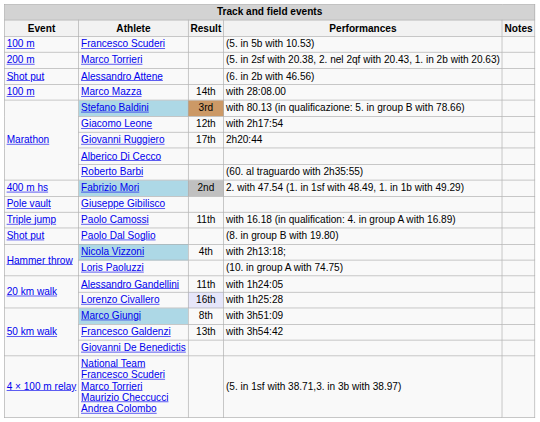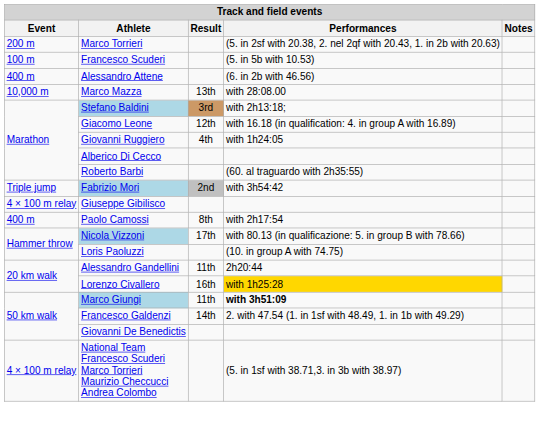rows swapped: Francesco Scuderi <-> Marco Torrieri
Alessandro Attene | Event: Shot put -> 400 m
Marco Mazza | Event: 100 m -> 10,000 m
Marco Mazza | Result: 14th -> 13th
Stefano Baldini | Performances: with 80.13 (in qualificazione: 5. in group B with 78.66) -> with 2h13:18;
Giacomo Leone | Performances: with 2h17:54 -> with 16.18 (in qualification: 4. in group A with 16.89)
Giovanni Ruggiero | Result: 17th -> 4th
Giovanni Ruggiero | Performances: 2h20:44 -> with 1h24:05
Fabrizio Mori | Event: 400 m hs -> Triple jump
Fabrizio Mori | Performances: 2. with 47.54 (1. in 1sf with 48.49, 1. in 1b with 49.29) -> with 3h54:42
Giuseppe Gibilisco | Event: Pole vault -> 4 × 100 m relay
Paolo Camossi | Event: Triple jump -> 400 m
Paolo Camossi | Result: 11th -> 8th
Paolo Camossi | Performances: with 16.18 (in qualification: 4. in group A with 16.89) -> with 2h17:54
- row: Shot put | Paolo Dal Soglio | (8. in group B with 19.80)
Nicola Vizzoni | Result: 4th -> 17th
Nicola Vizzoni | Performances: with 2h13:18; -> with 80.13 (in qualificazione: 5. in group B with 78.66)
Alessandro Gandellini | Performances: with 1h24:05 -> 2h20:44
Lorenzo Civallero | Result: lavender background -> no background
Lorenzo Civallero | Performances: no background -> gold background
Marco Giungi | Result: 8th -> 11th
Marco Giungi | Performances: normal -> bold
Francesco Galdenzi | Result: 13th -> 14th
Francesco Galdenzi | Performances: with 3h54:42 -> 2. with 47.54 (1. in 1sf with 48.49, 1. in 1b with 49.29)
